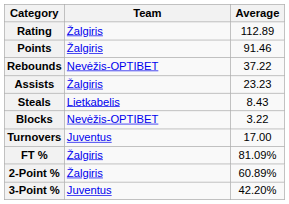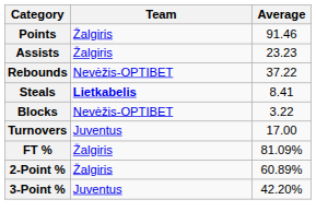- row: Rating | Žalgiris | 112.89
rows swapped: Rebounds <-> Assists
Steals | Team: normal -> bold
Steals | Average: 8.43 -> 8.41
